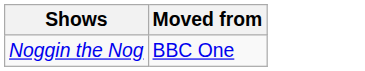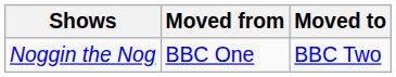+ column: Moved to | BBC Two
